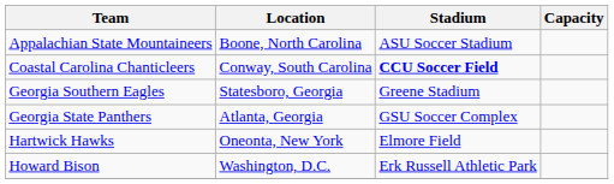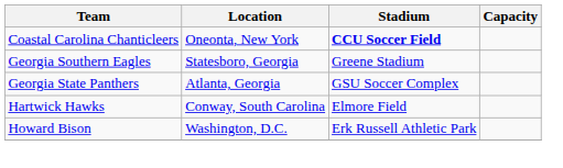- row: Appalachian State Mountaineers | Boone, North Carolina | ASU Soccer Stadium
Coastal Carolina Chanticleers | Location: Conway, South Carolina -> Oneonta, New York
Hartwick Hawks | Location: Oneonta, New York -> Conway, South Carolina
